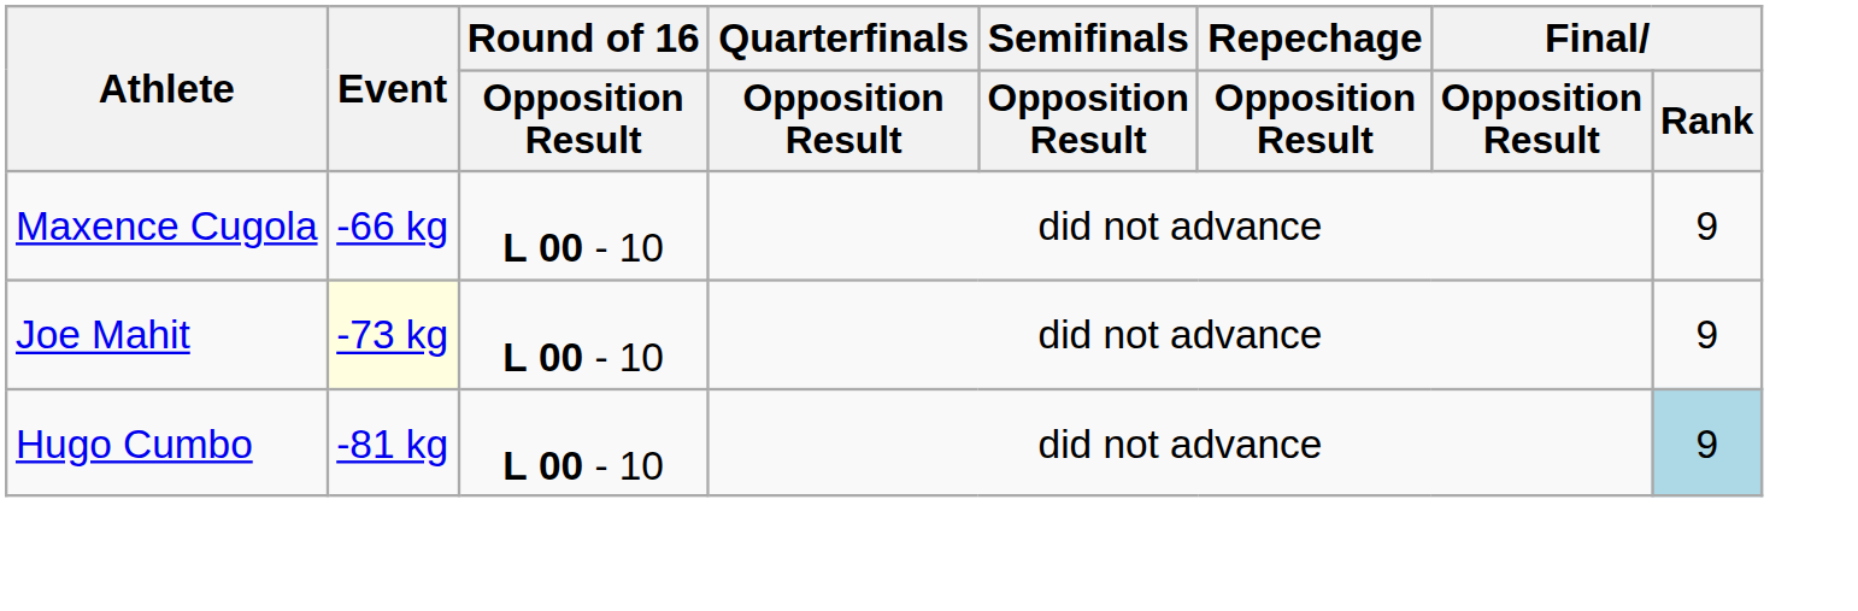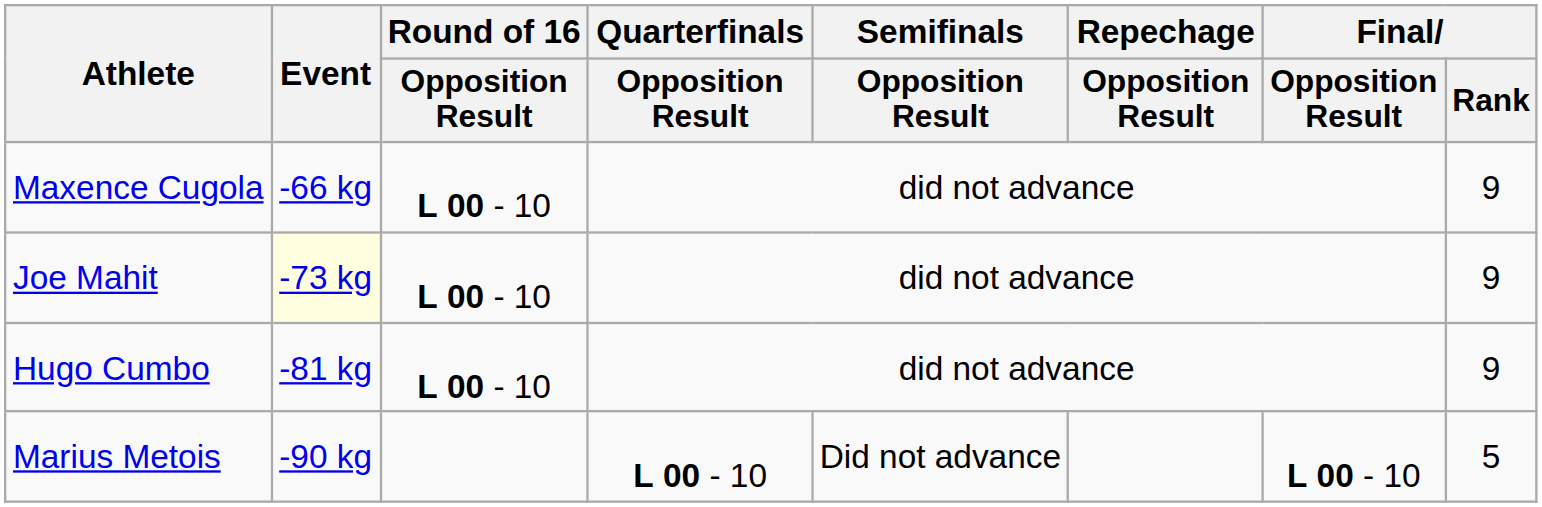Hugo Cumbo | Final / Rank: lightblue background -> no background
+ row: Marius Metois | -90 kg | L 00 - 10 | Did not advance | L 00 - 10 | 5
